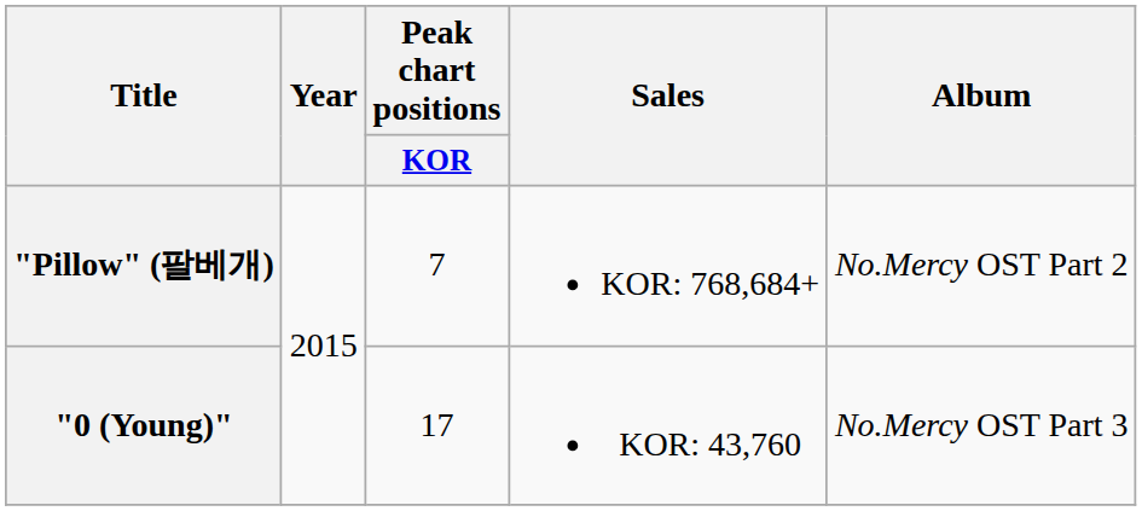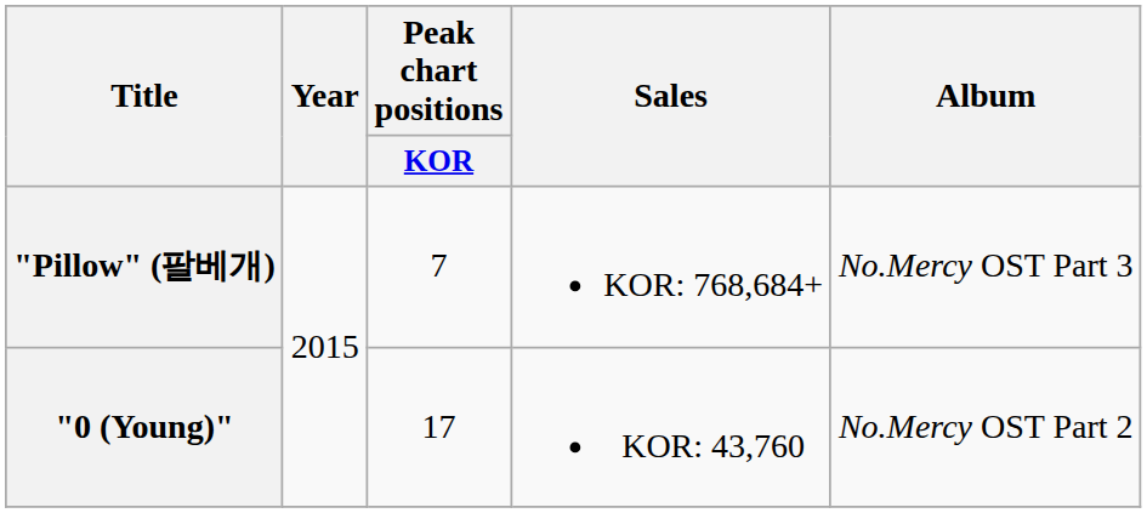"Pillow" (팔베개) | Album: No.Mercy OST Part 2 -> No.Mercy OST Part 3
"0 (Young)" | Album: No.Mercy OST Part 3 -> No.Mercy OST Part 2
